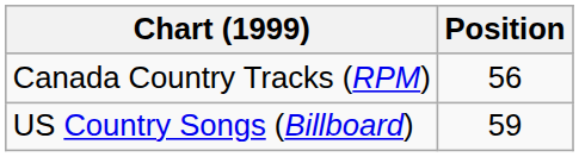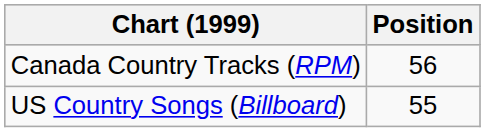US Country Songs (Billboard) | Position: 59 -> 55
